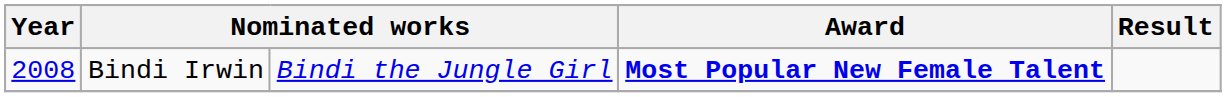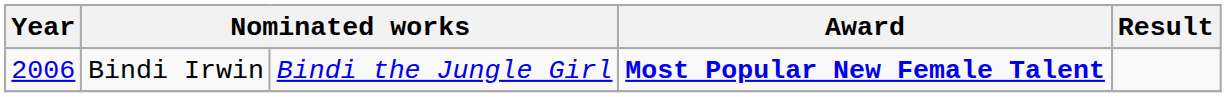Bindi Irwin | Year: 2008 -> 2006
